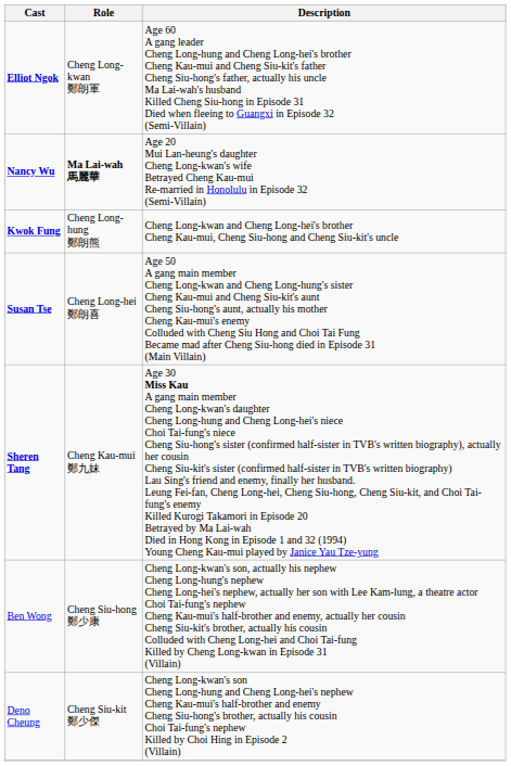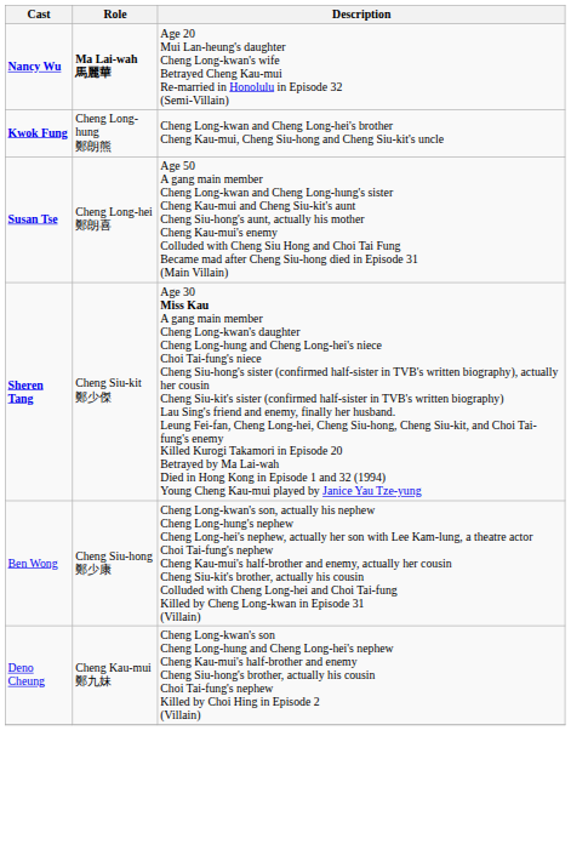- row: Elliot Ngok | Cheng Long-kwan 鄭朗軍 | Age 60 A gang leader Cheng Long-hung and Cheng Long-hei's brother Cheng Kau-mui and Cheng Siu-kit's father Cheng Siu-hong's father, actually his uncle Ma Lai-wah's husband Killed Cheng Siu-hong in Episode 31 Died when fleeing to Guangxi in Episode 32 (Semi-Villain)
Sheren Tang | Role: Cheng Kau-mui 鄭九妹 -> Cheng Siu-kit 鄭少傑
Deno Cheung | Role: Cheng Siu-kit 鄭少傑 -> Cheng Kau-mui 鄭九妹
